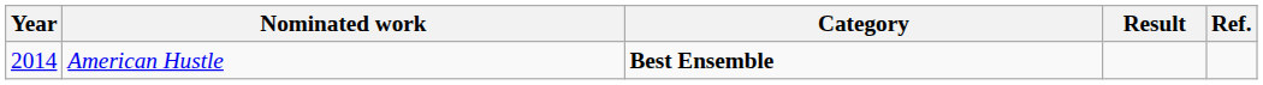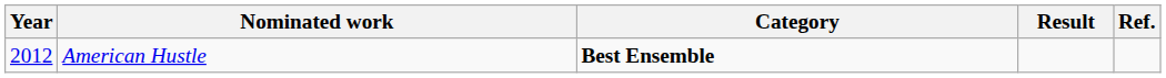American Hustle | Year: 2014 -> 2012
